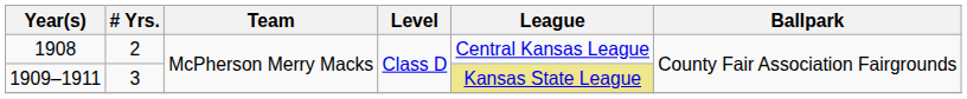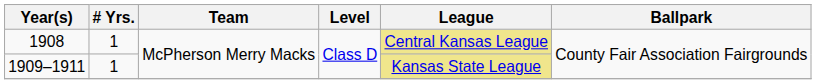1908 | # Yrs.: 2 -> 1
1908 | League: no background -> khaki background
1909–1911 | # Yrs.: 3 -> 1
